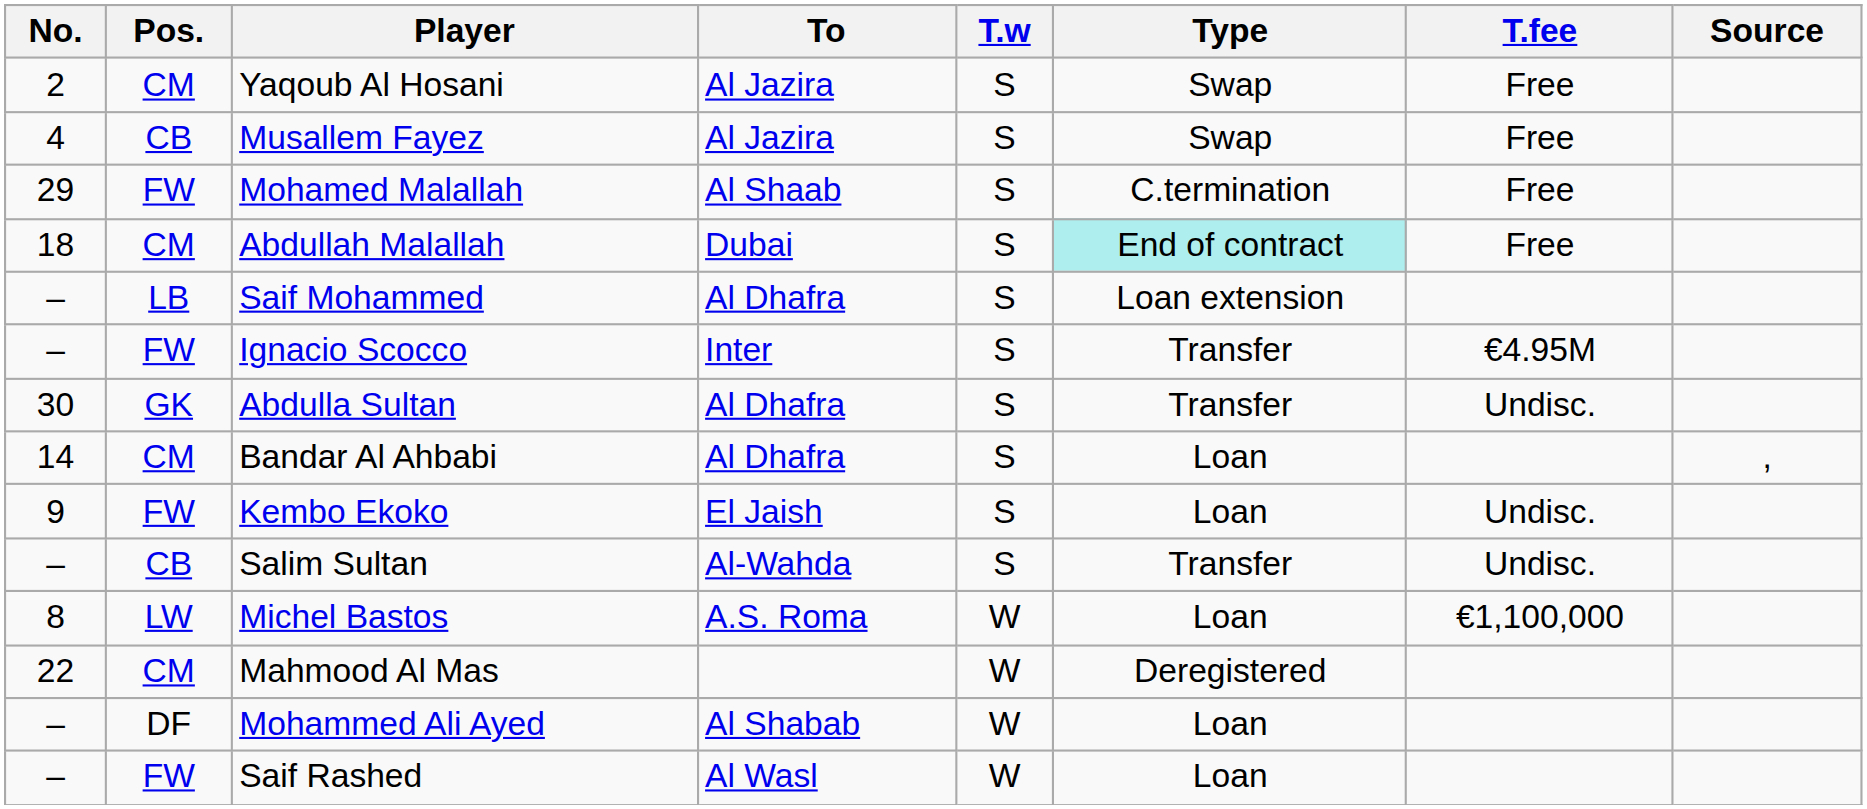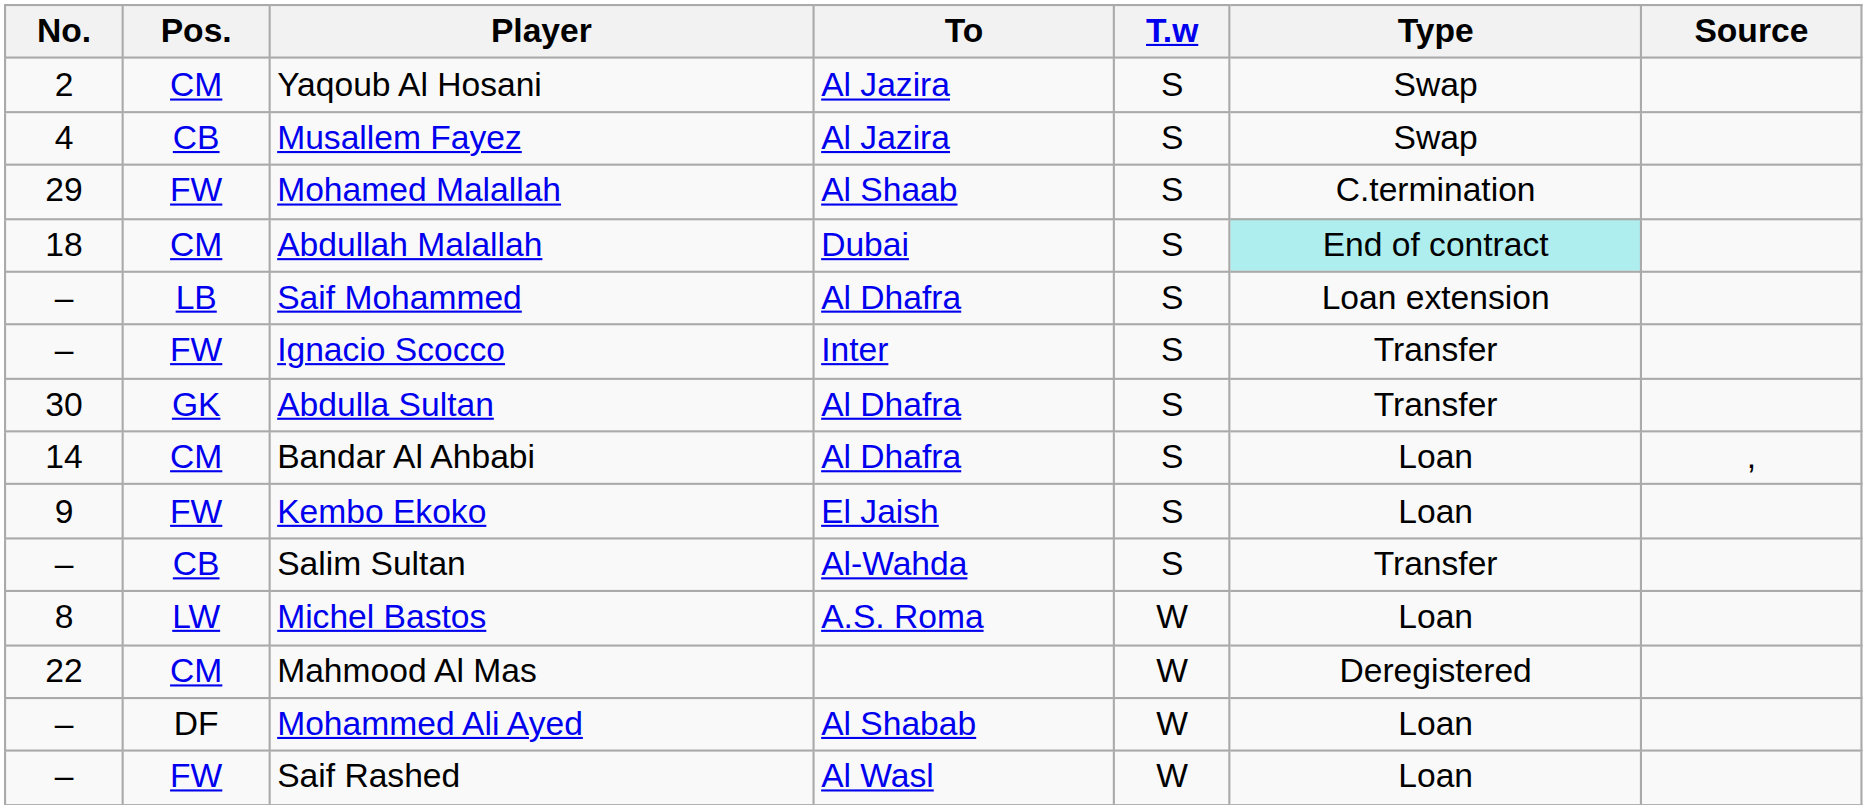- column: T.fee | Free | Free | Free | Free | €4.95M | Undisc. | Undisc. | Undisc. | €1,100,000
